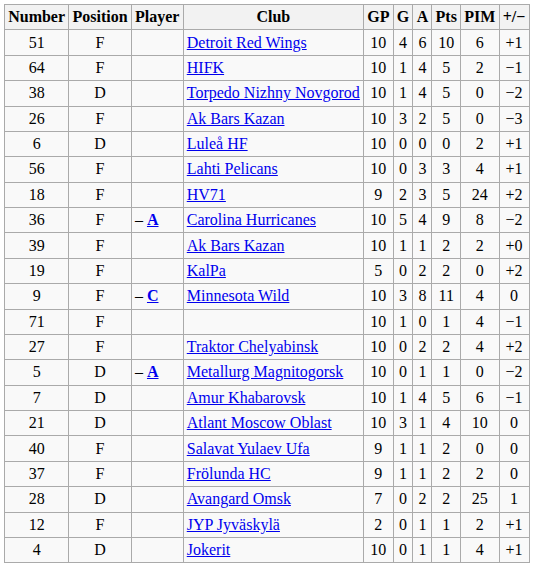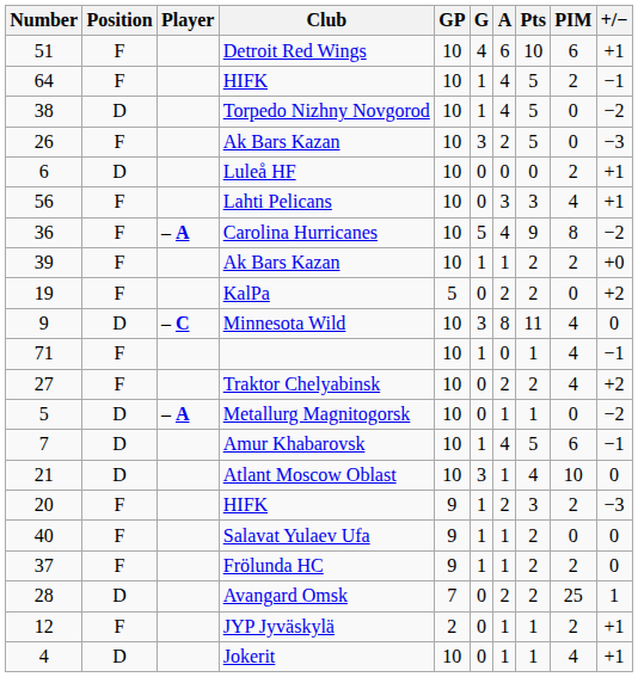- row: 18 | F | HV71 | 9 | 2 | 3 | 5 | 24 | +2
Minnesota Wild | Position: F -> D
+ row: 20 | F | HIFK | 9 | 1 | 2 | 3 | 2 | −3
